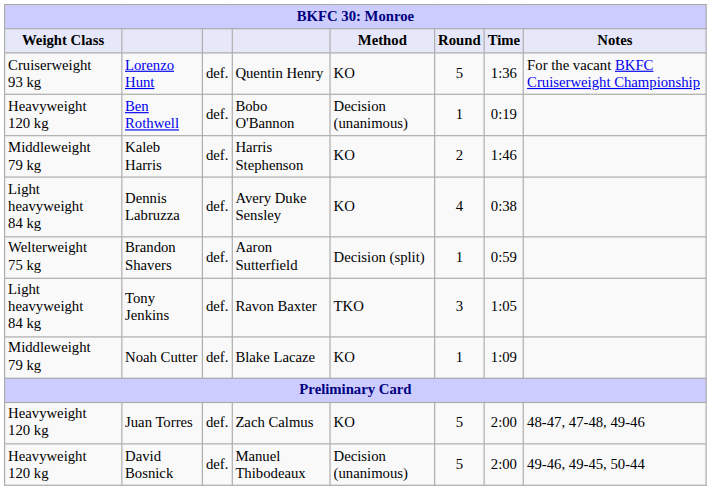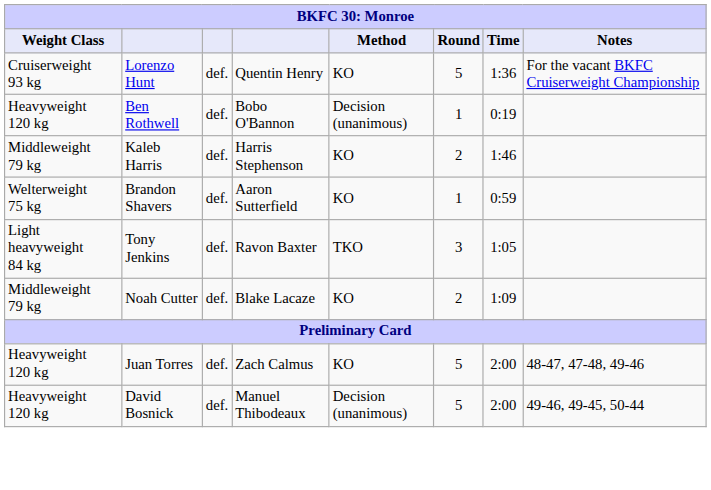- row: Light heavyweight 84 kg | Dennis Labruzza | def. | Avery Duke Sensley | KO | 4 | 0:38
Brandon Shavers | Method: Decision (split) -> KO
Noah Cutter | Round: 1 -> 2
